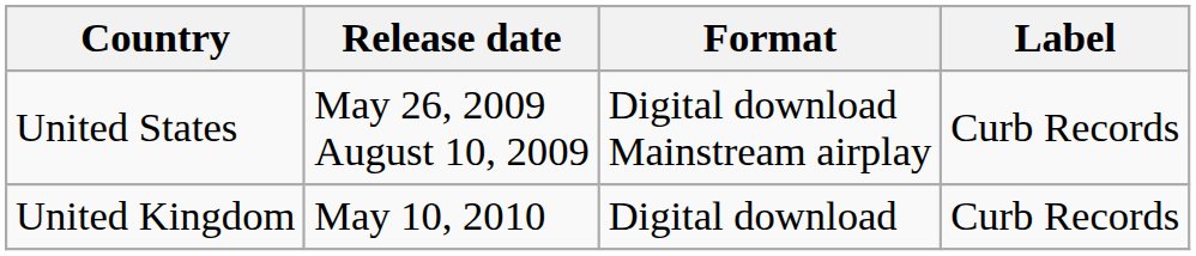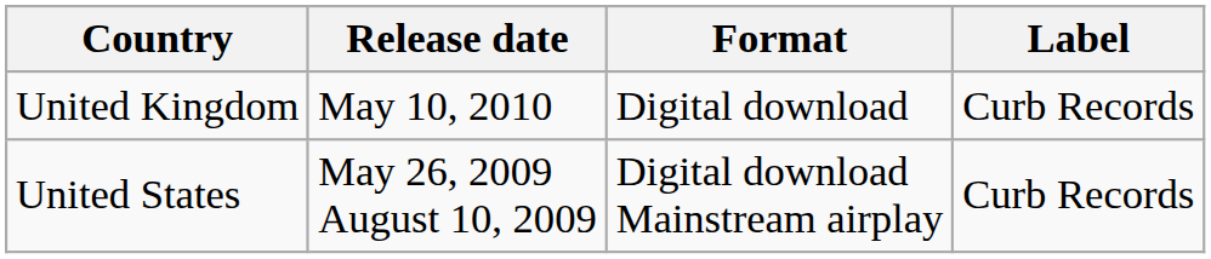rows swapped: United States <-> United Kingdom
